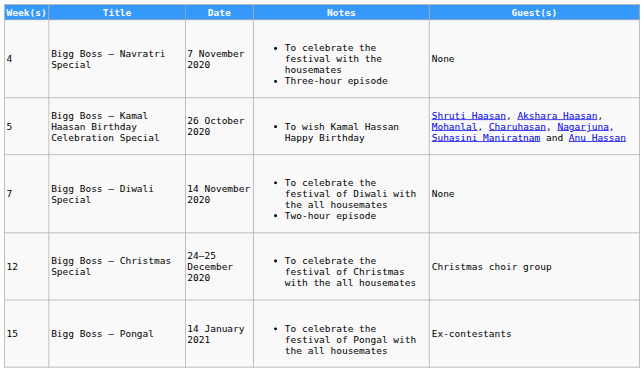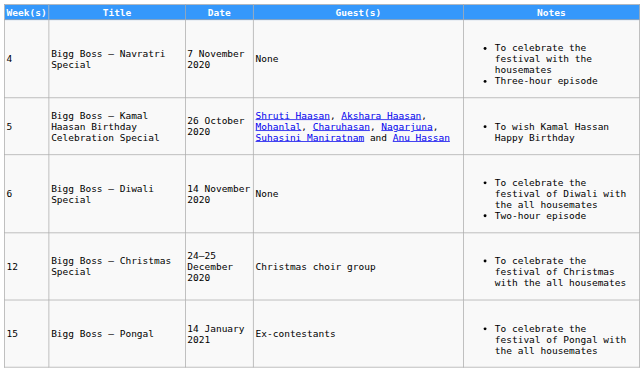columns swapped: Guest(s) <-> Notes
Bigg Boss – Diwali Special | Week(s): 7 -> 6
